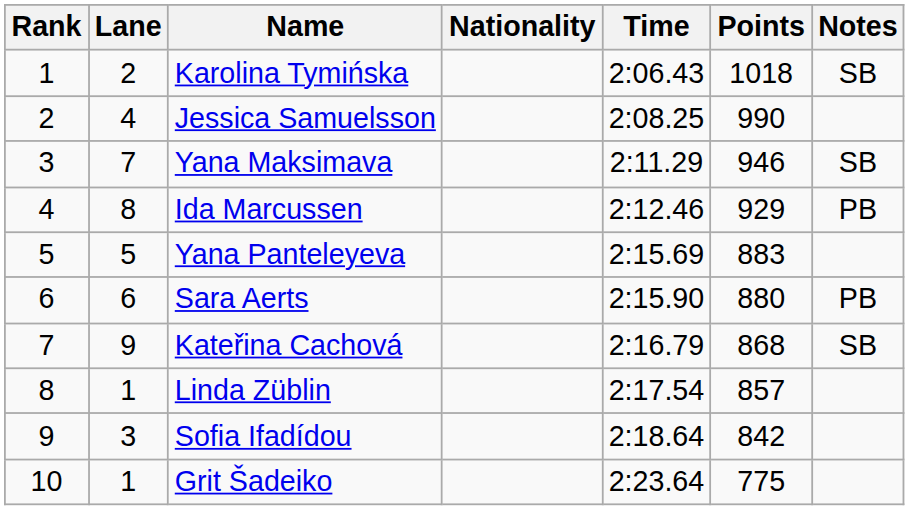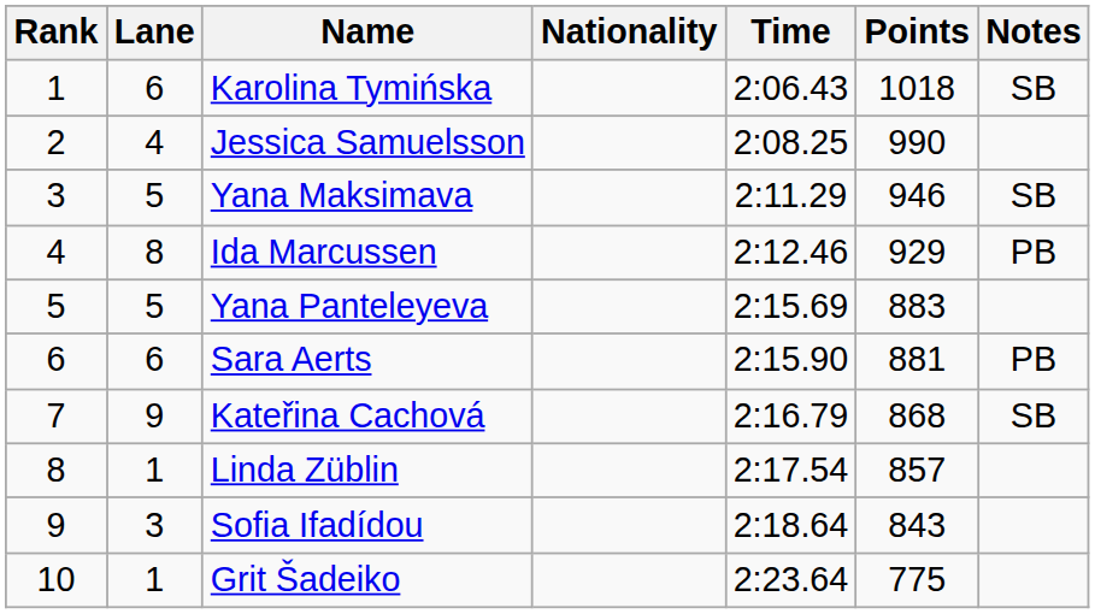Karolina Tymińska | Lane: 2 -> 6
Yana Maksimava | Lane: 7 -> 5
Sara Aerts | Points: 880 -> 881
Sofia Ifadídou | Points: 842 -> 843
